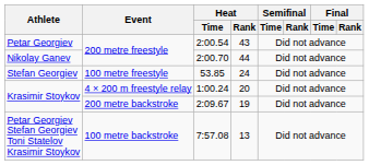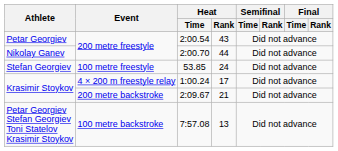1:00.24 | Heat / Rank: 20 -> 17
2:09.67 | Heat / Rank: 19 -> 21
